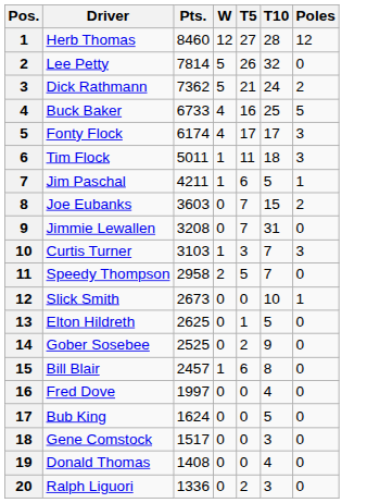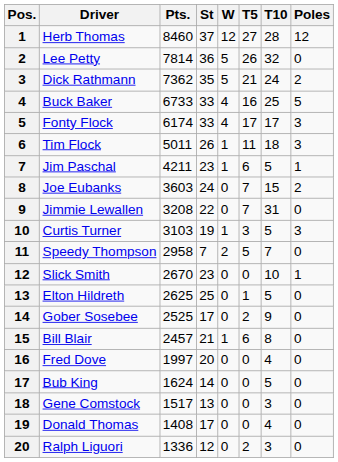+ column: St | 37 | 36 | 35 | 33 | 33 | 26 | 23 | 24 | 22 | 19 | 7 | 23 | 25 | 17 | 21 | 20 | 14 | 13 | 17 | 12
Curtis Turner | T10: 7 -> 5
Slick Smith | Pts.: 2673 -> 2670
